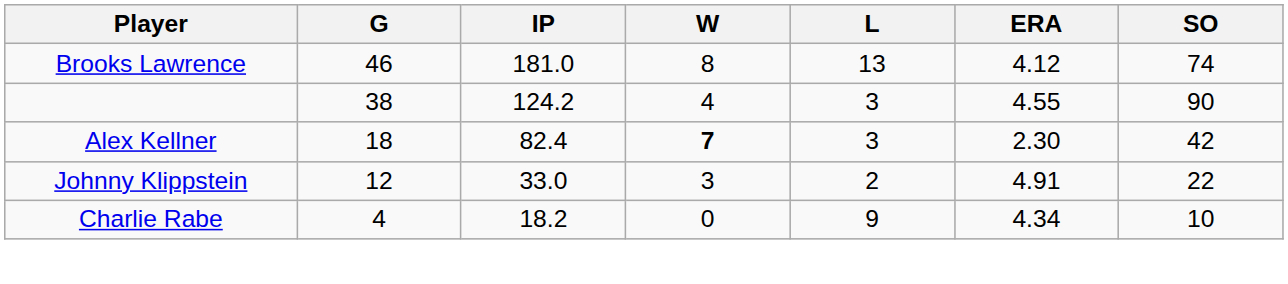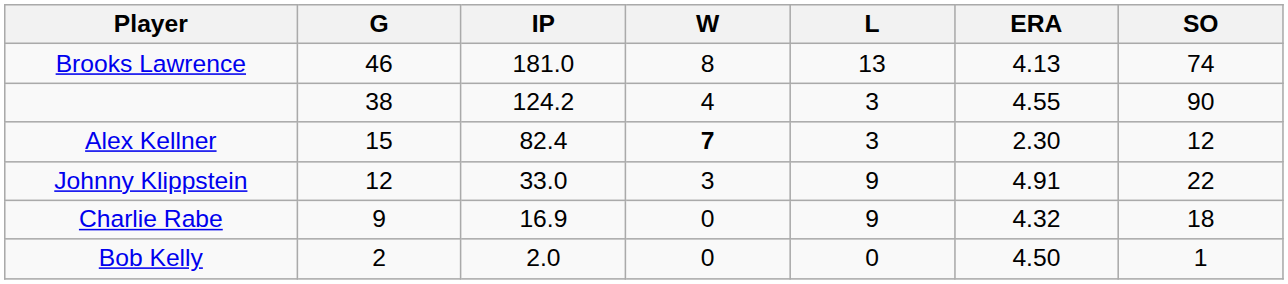Brooks Lawrence | ERA: 4.12 -> 4.13
Alex Kellner | G: 18 -> 15
Alex Kellner | SO: 42 -> 12
Johnny Klippstein | L: 2 -> 9
Charlie Rabe | G: 4 -> 9
Charlie Rabe | IP: 18.2 -> 16.9
Charlie Rabe | ERA: 4.34 -> 4.32
Charlie Rabe | SO: 10 -> 18
+ row: Bob Kelly | 2 | 2.0 | 0 | 0 | 4.50 | 1
